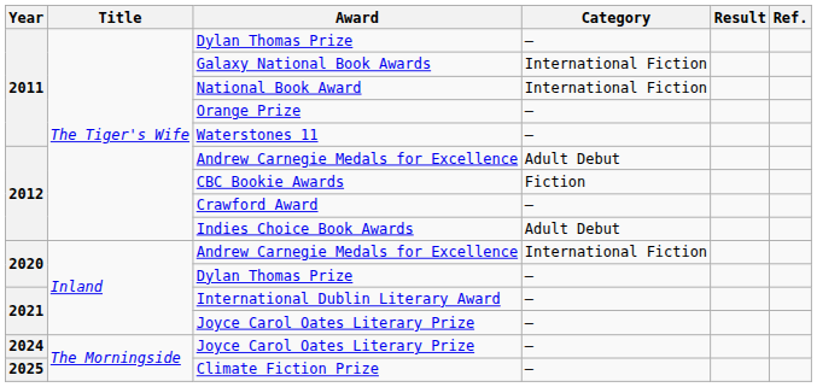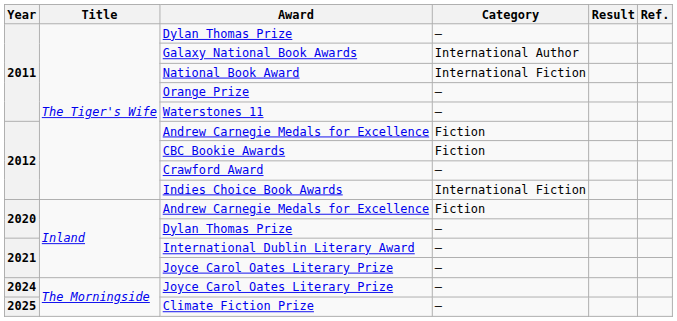Galaxy National Book Awards | Category: International Fiction -> International Author
2012 / Andrew Carnegie Medals for Excellence | Category: Adult Debut -> Fiction
Indies Choice Book Awards | Category: Adult Debut -> International Fiction
2020 / Andrew Carnegie Medals for Excellence | Category: International Fiction -> Fiction
